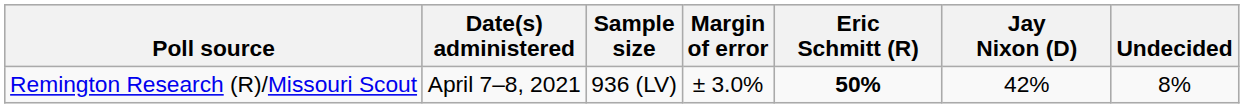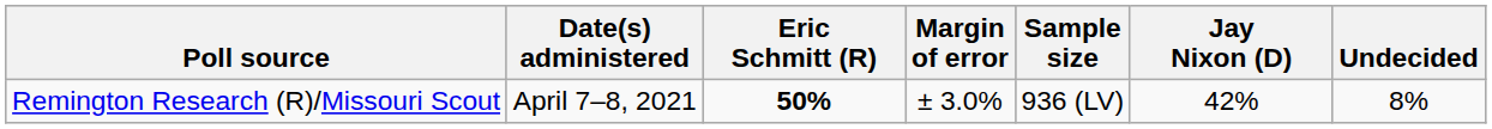columns swapped: Sample size <-> Eric Schmitt (R)
